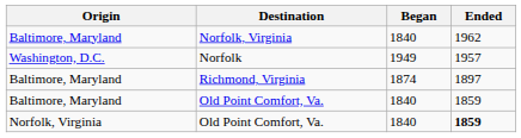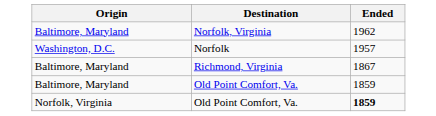- column: Began | 1840 | 1949 | 1874 | 1840 | 1840
Richmond, Virginia | Ended: 1897 -> 1867
